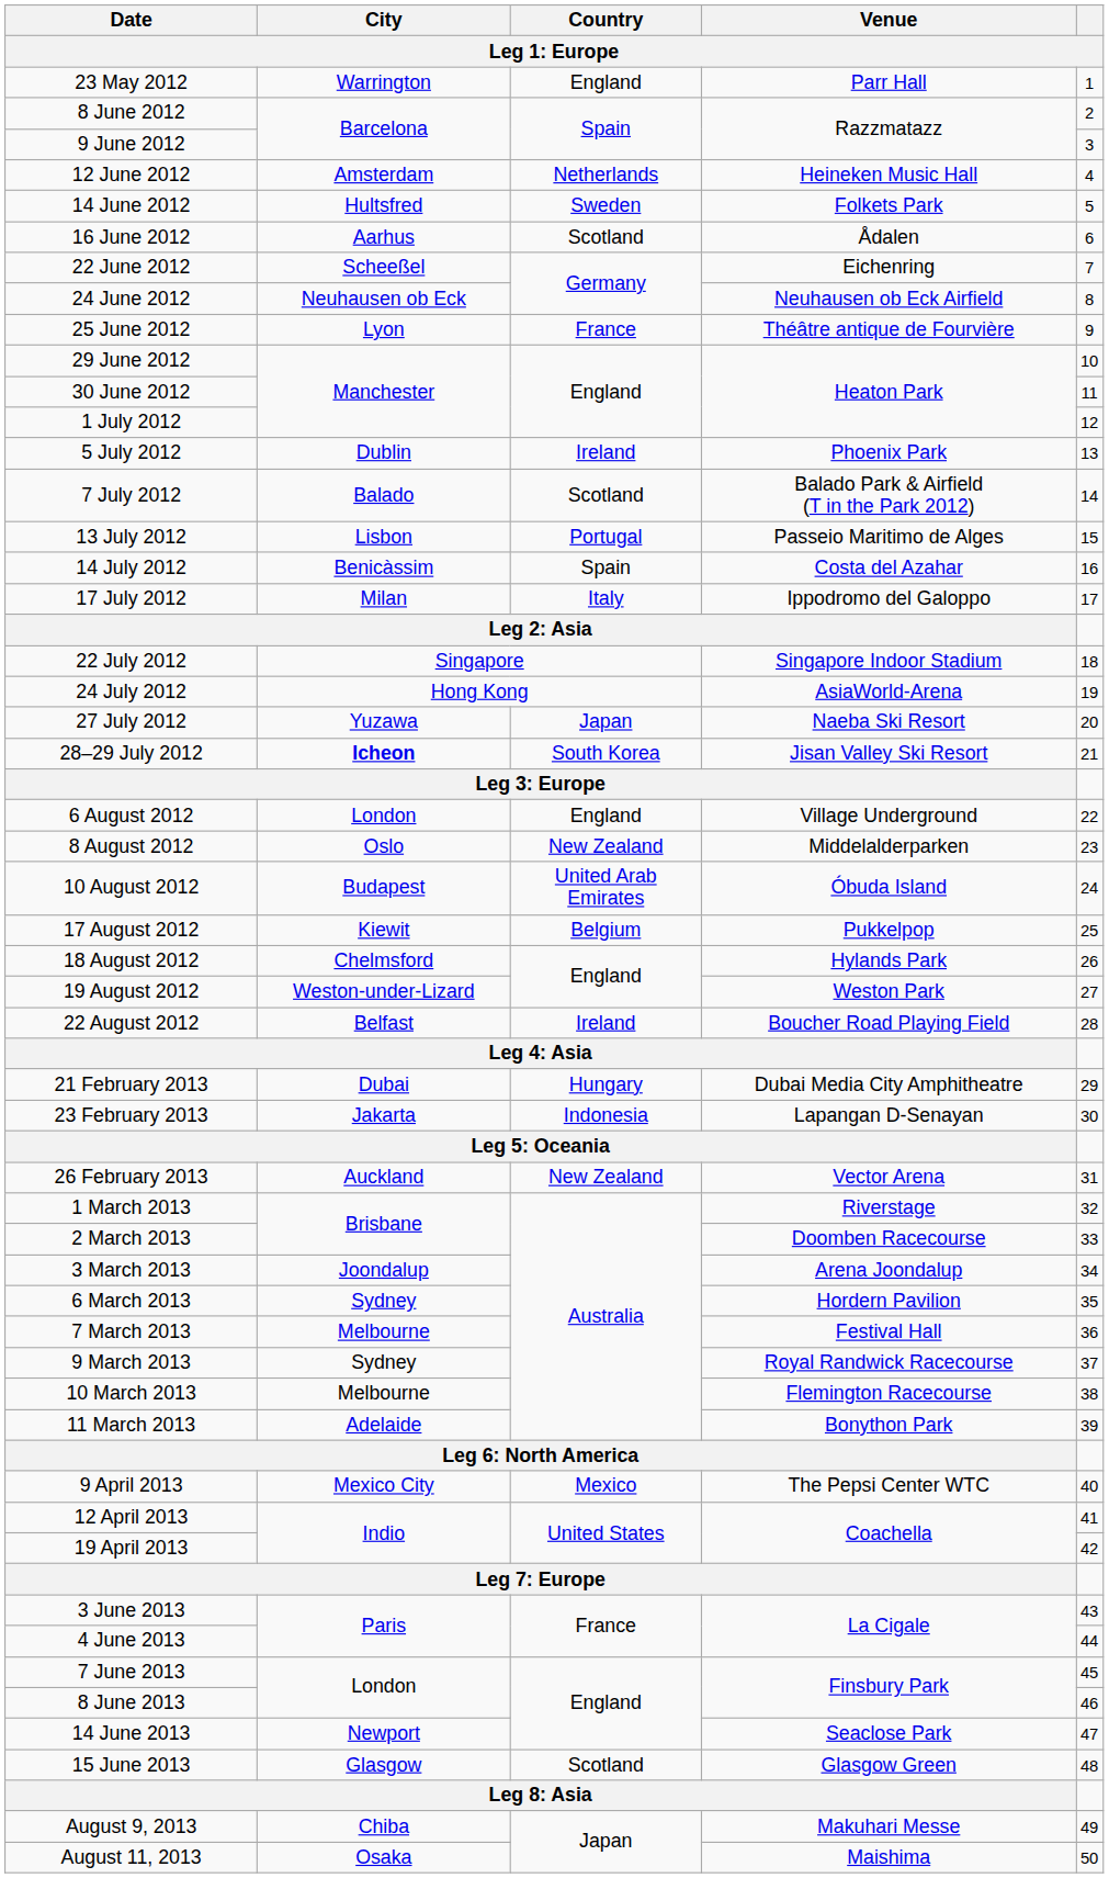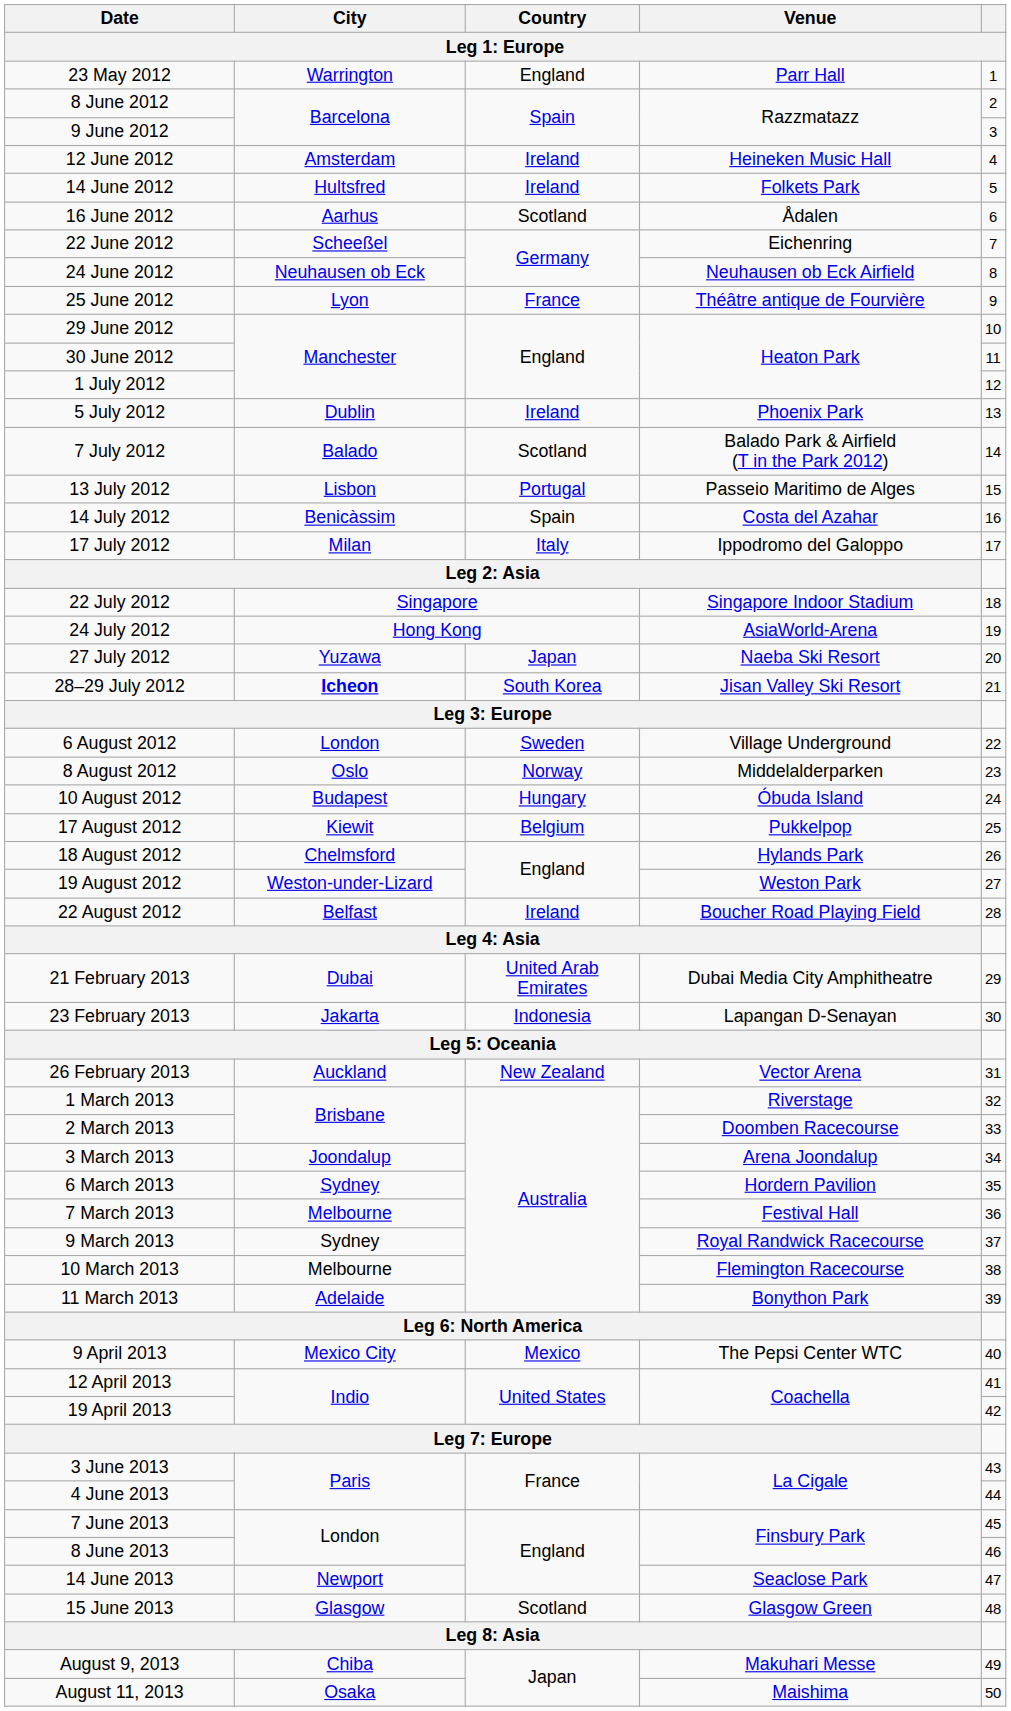12 June 2012 | Country: Netherlands -> Ireland
14 June 2012 | Country: Sweden -> Ireland
6 August 2012 | Country: England -> Sweden
8 August 2012 | Country: New Zealand -> Norway
10 August 2012 | Country: United Arab Emirates -> Hungary
21 February 2013 | Country: Hungary -> United Arab Emirates
